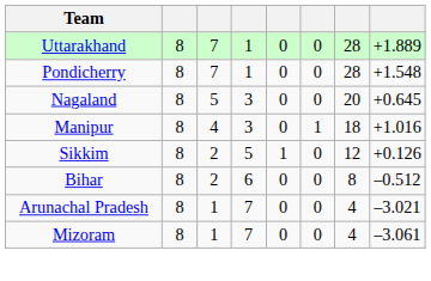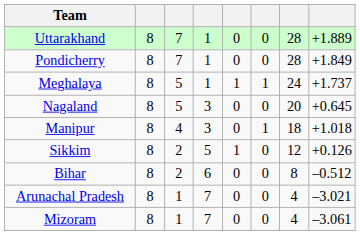Pondicherry | column 8: +1.548 -> +1.849
+ row: Meghalaya | 8 | 5 | 1 | 1 | 1 | 24 | +1.737
Manipur | column 8: +1.016 -> +1.018
